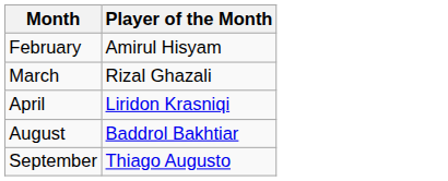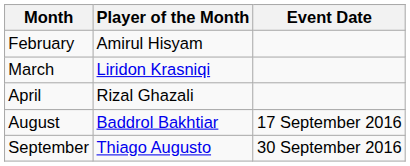+ column: Event Date | 17 September 2016 | 30 September 2016
March | Player of the Month: Rizal Ghazali -> Liridon Krasniqi
April | Player of the Month: Liridon Krasniqi -> Rizal Ghazali
